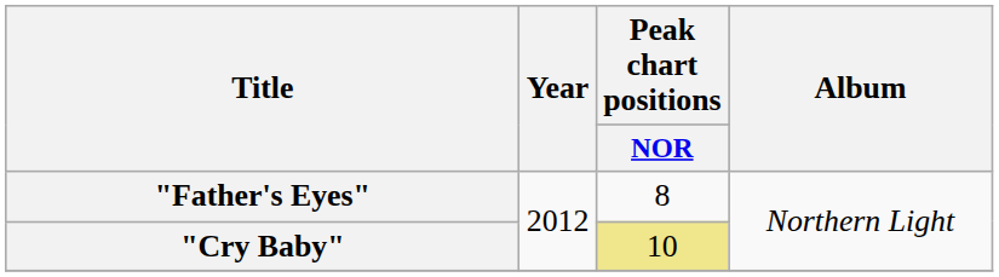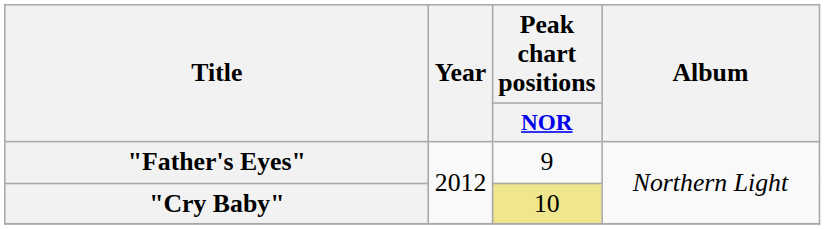"Father's Eyes" | Peak chart positions / NOR: 8 -> 9
